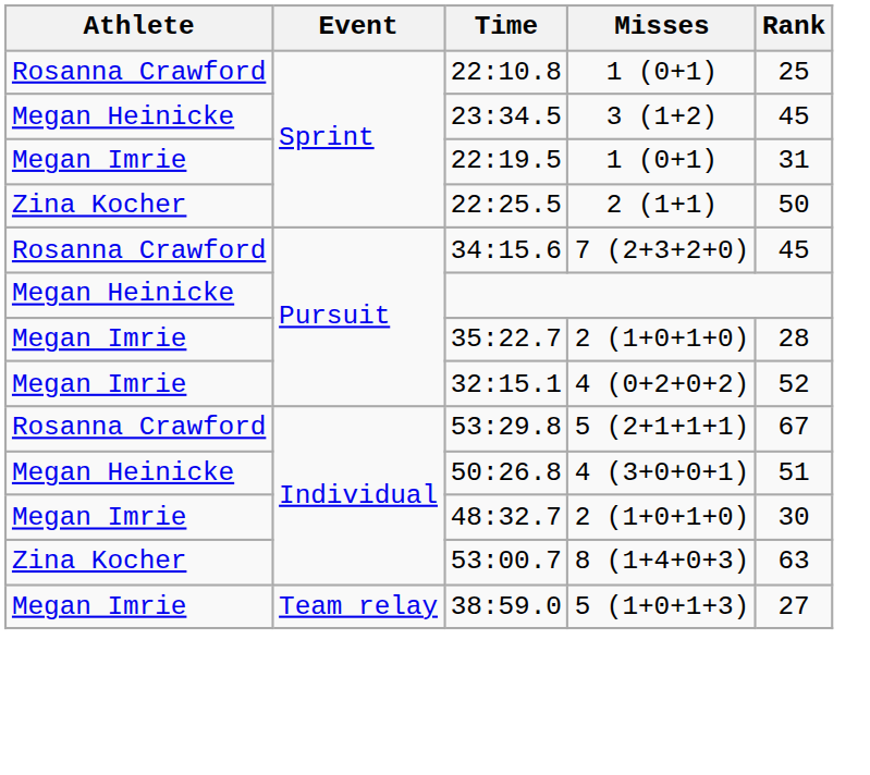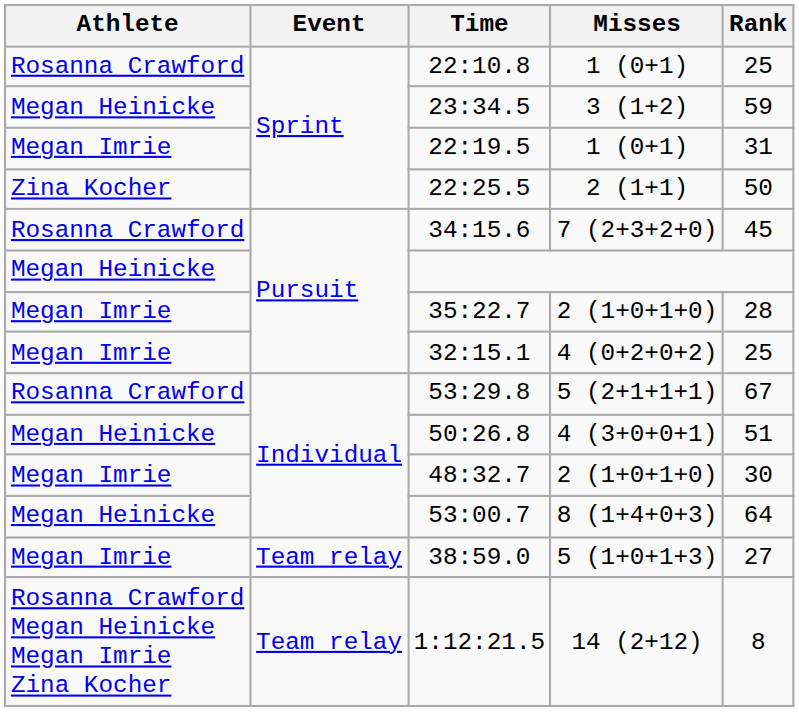23:34.5 | Rank: 45 -> 59
32:15.1 | Rank: 52 -> 25
53:00.7 | Athlete: Zina Kocher -> Megan Heinicke
53:00.7 | Rank: 63 -> 64
+ row: Rosanna Crawford Megan Heinicke Megan Imrie Zina Kocher | Team relay | 1:12:21.5 | 14 (2+12) | 8
